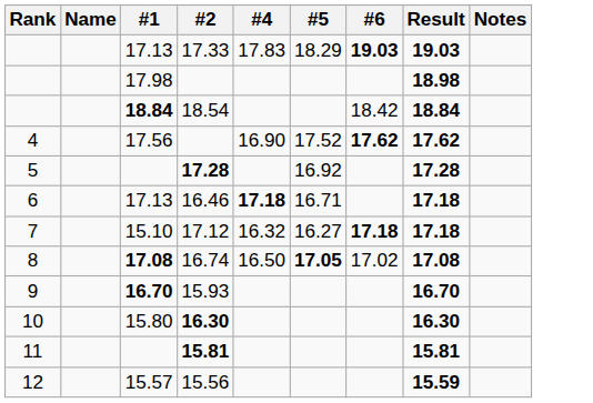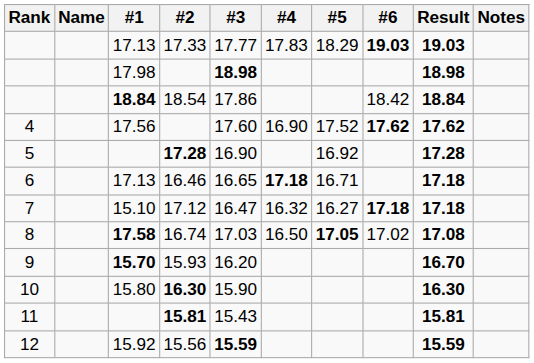+ column: #3 | 17.77 | 18.98 | 17.86 | 17.60 | 16.90 | 16.65 | 16.47 | 17.03 | 16.20 | 15.90 | 15.43 | 15.59
16.74 | #1: 17.08 -> 17.58
15.93 | #1: 16.70 -> 15.70
15.56 | #1: 15.57 -> 15.92
